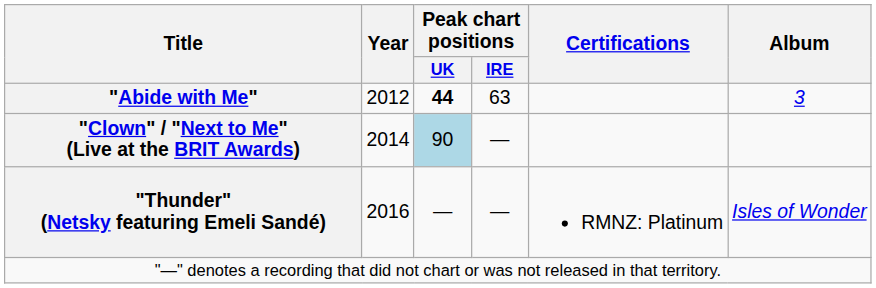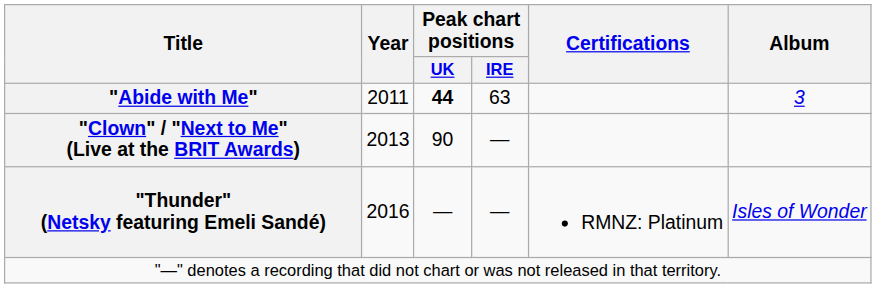"Abide with Me" | Year: 2012 -> 2011
"Clown" / "Next to Me" (Live at the BRIT Awards) | Year: 2014 -> 2013
"Clown" / "Next to Me" (Live at the BRIT Awards) | Peak chart positions / UK: lightblue background -> no background
